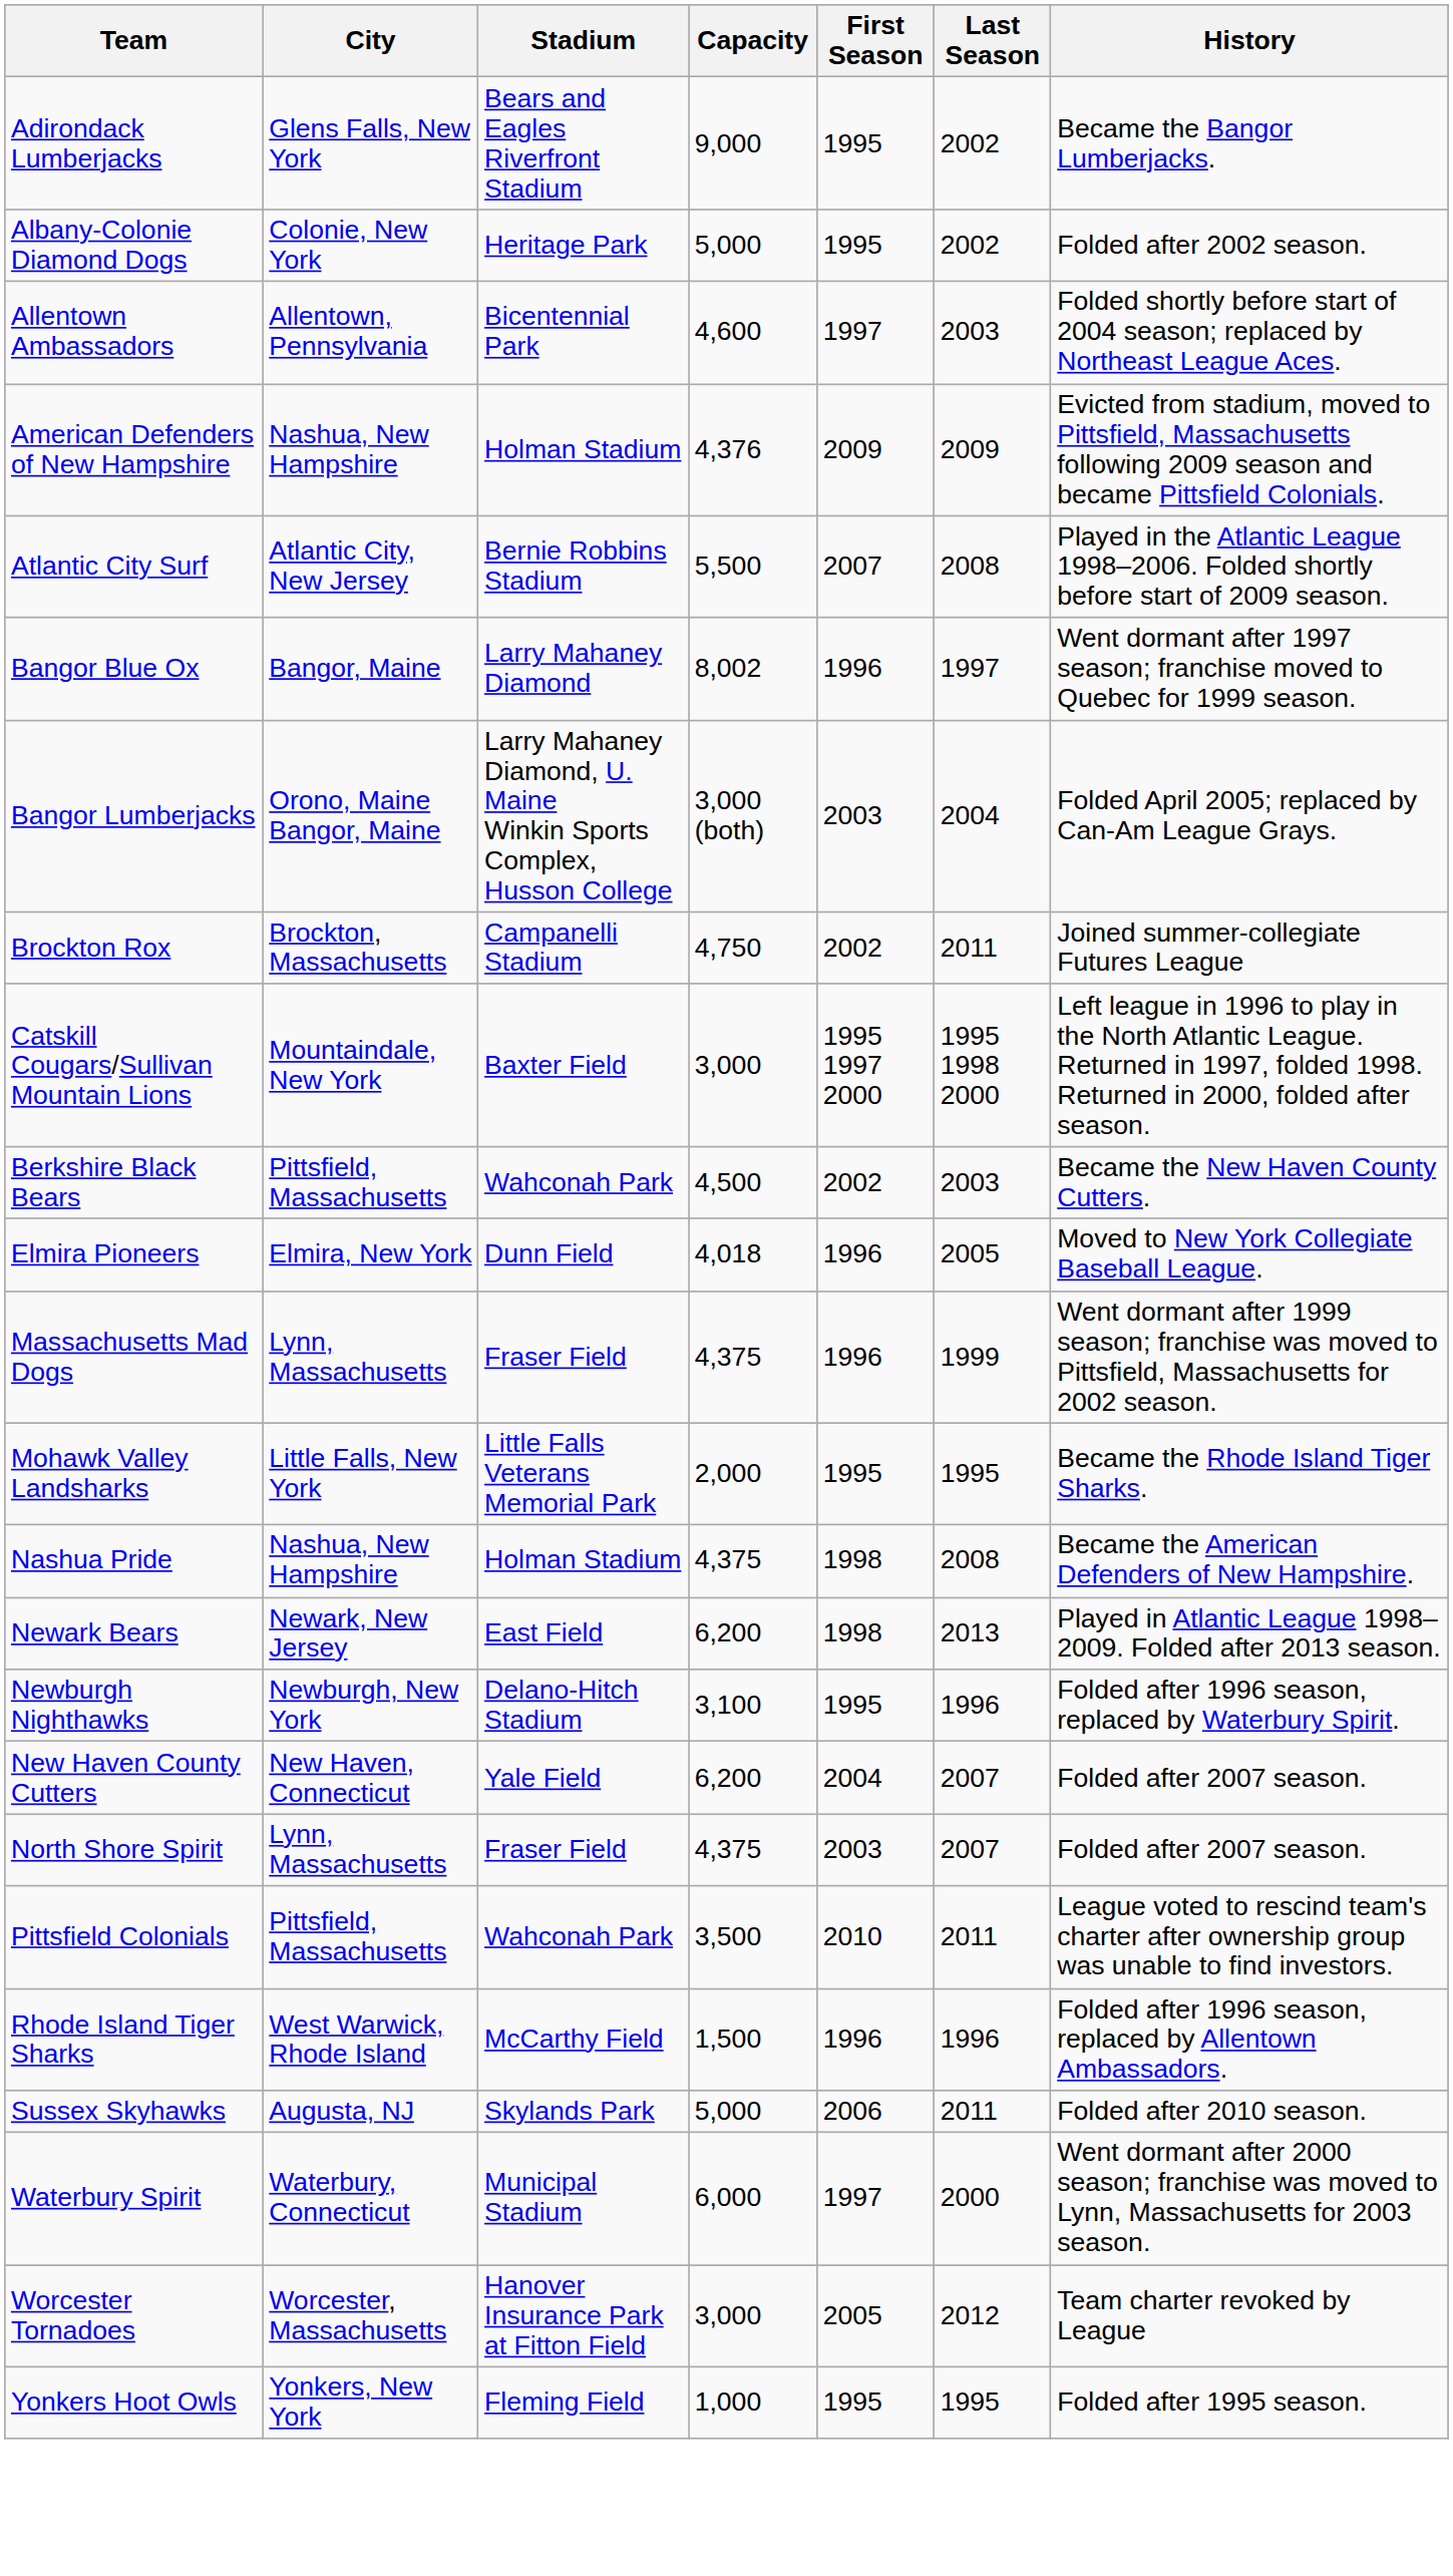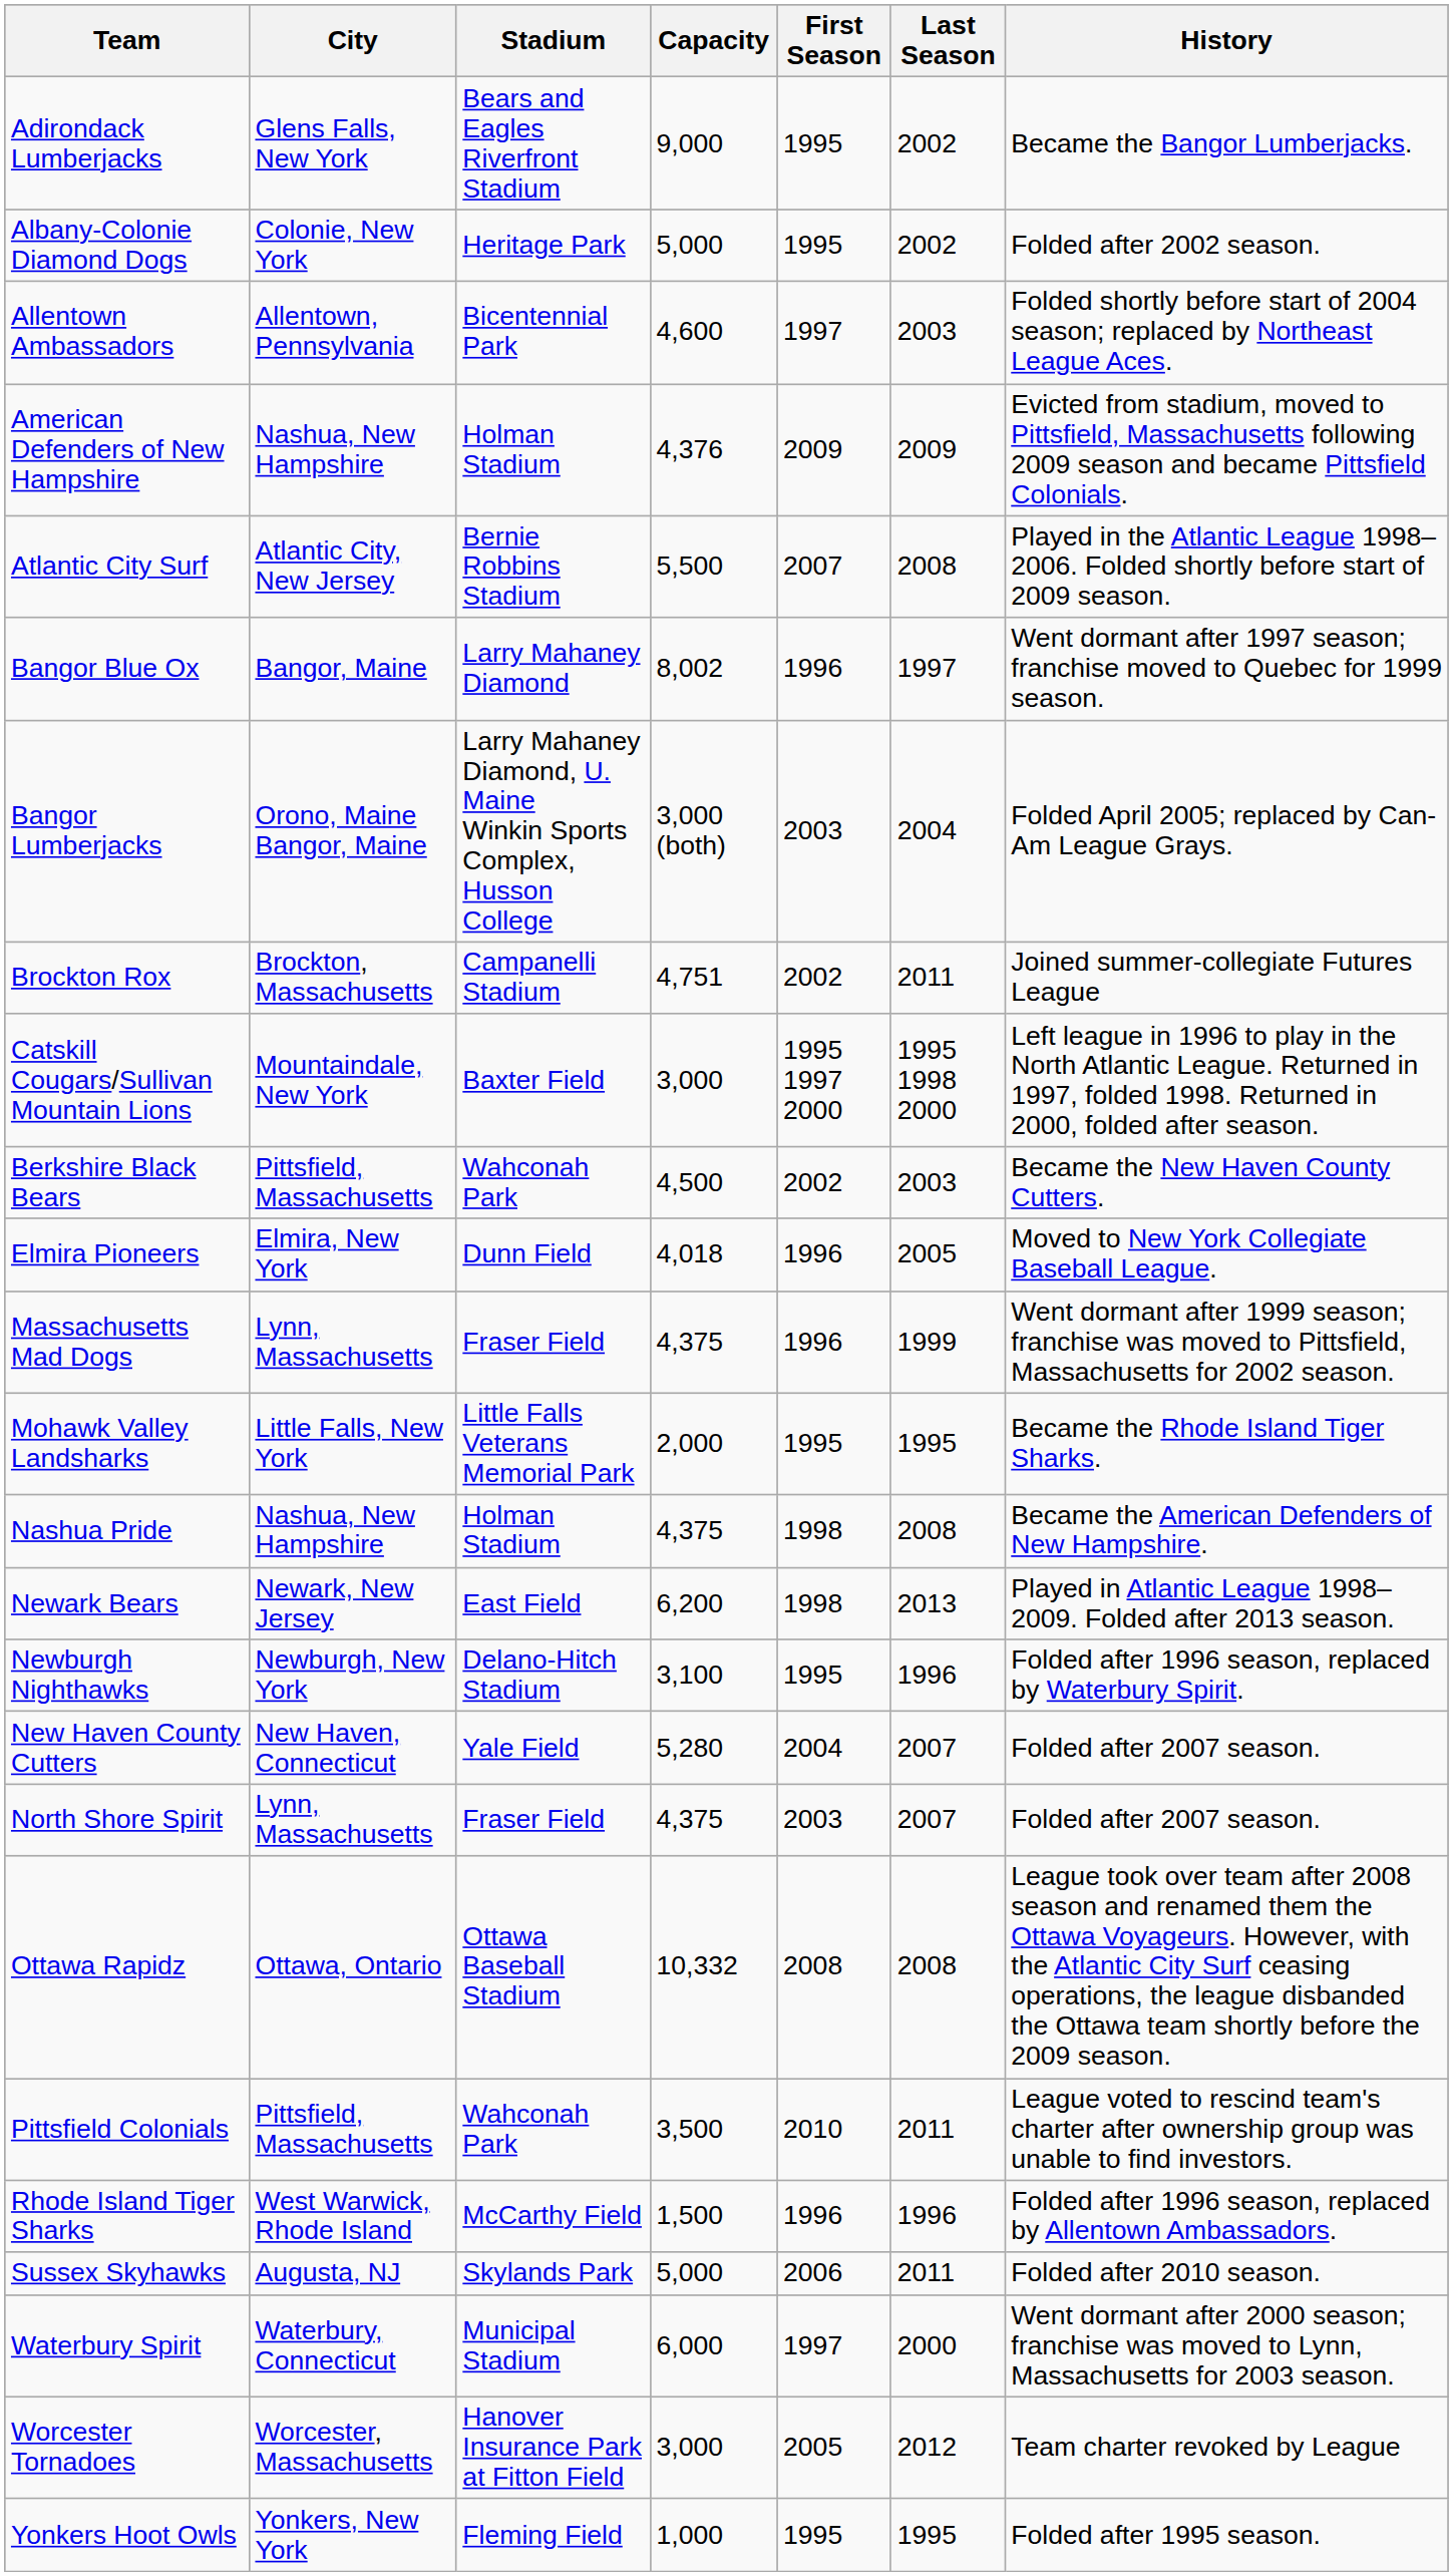Brockton Rox | Capacity: 4,750 -> 4,751
New Haven County Cutters | Capacity: 6,200 -> 5,280
+ row: Ottawa Rapidz | Ottawa, Ontario | Ottawa Baseball Stadium | 10,332 | 2008 | 2008 | League took over team after 2008 season and renamed them the Ottawa Voyageurs. However, with the Atlantic City Surf ceasing operations, the league disbanded the Ottawa team shortly before the 2009 season.
